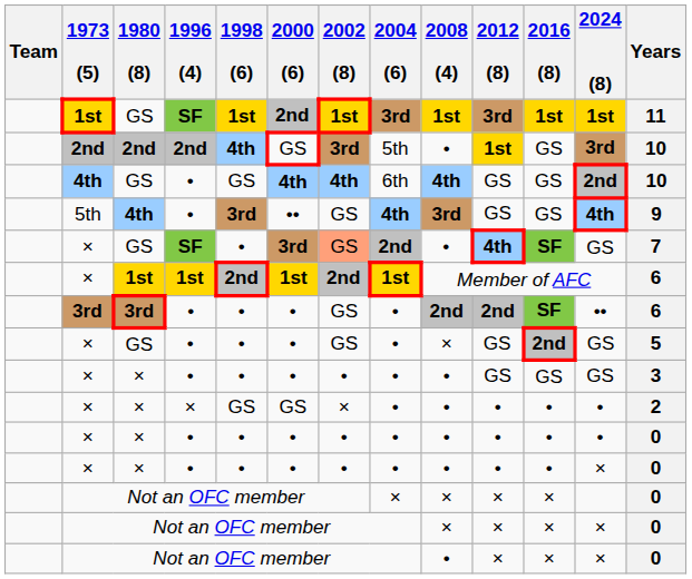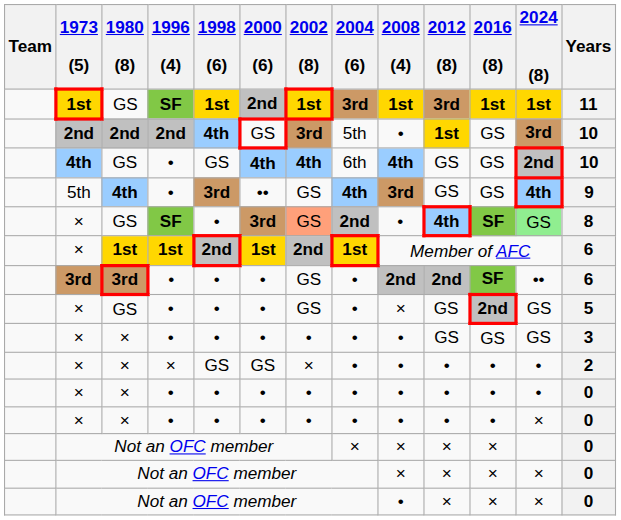× / SF | 2024 (8): no background -> lightgreen background
× / SF | Years: 7 -> 8
